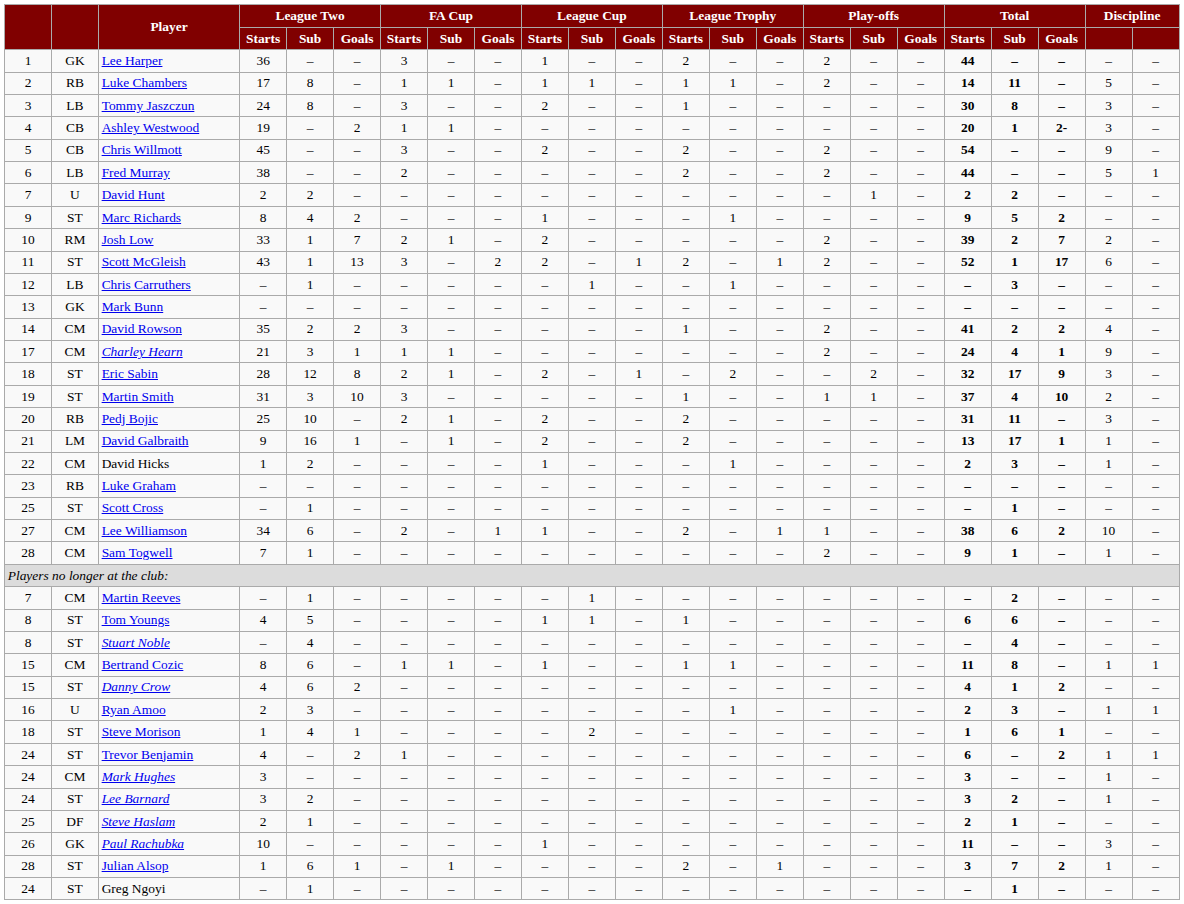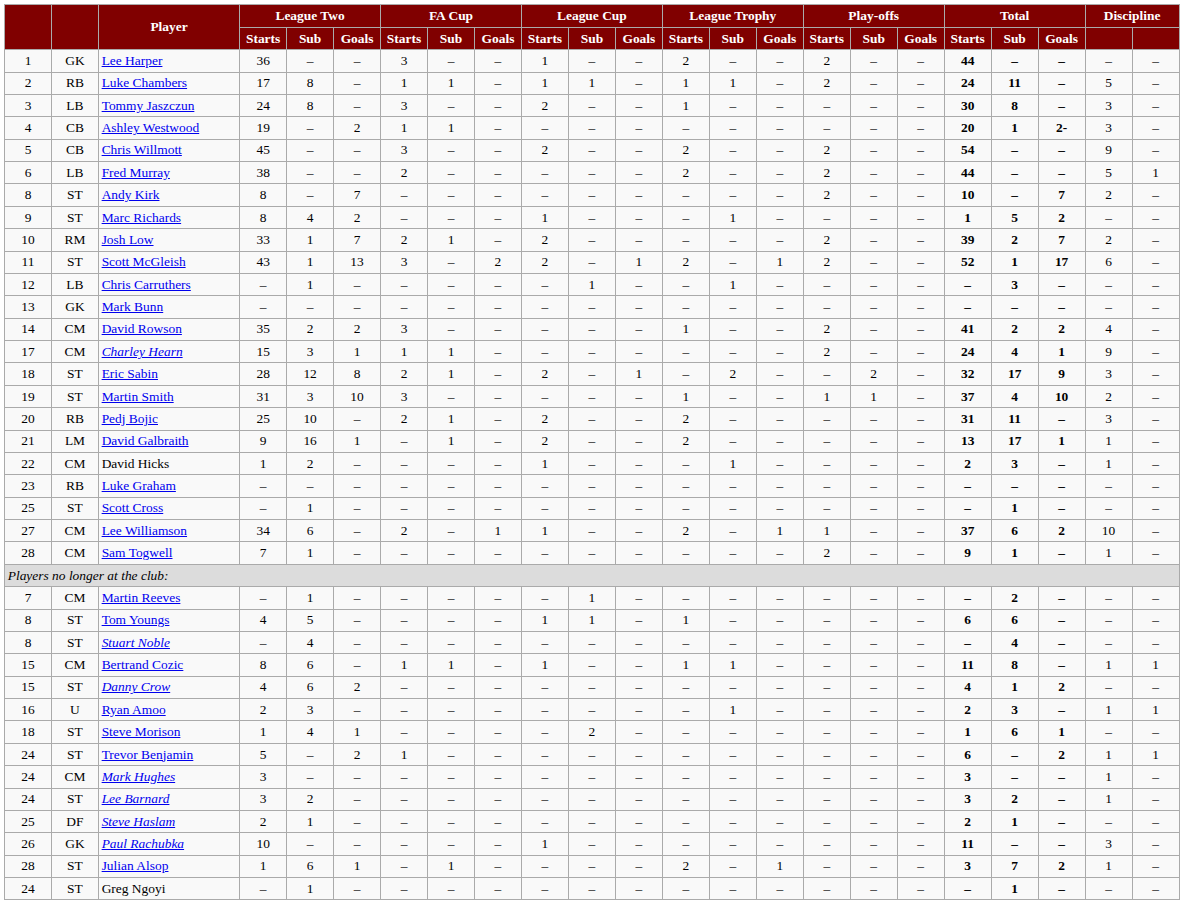Luke Chambers | Total / Starts: 14 -> 24
- row: 7 | U | David Hunt | 2 | 2 | – | – | – | – | – | – | – | – | – | – | – | 1 | – | 2 | 2 | – | – | –
+ row: 8 | ST | Andy Kirk | 8 | – | 7 | – | – | – | – | – | – | – | – | – | 2 | – | – | 10 | – | 7 | 2 | –
Marc Richards | Total / Starts: 9 -> 1
Charley Hearn | League Two / Starts: 21 -> 15
Lee Williamson | Total / Starts: 38 -> 37
Trevor Benjamin | League Two / Starts: 4 -> 5
